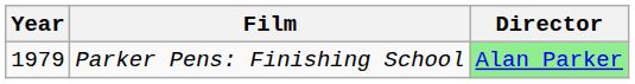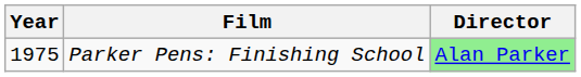Parker Pens: Finishing School | Year: 1979 -> 1975
